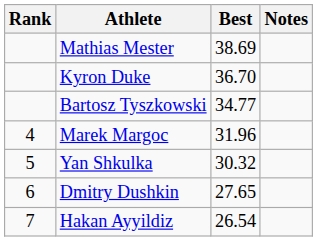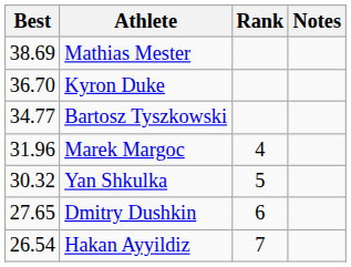columns swapped: Rank <-> Best
